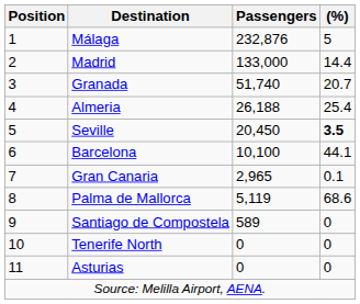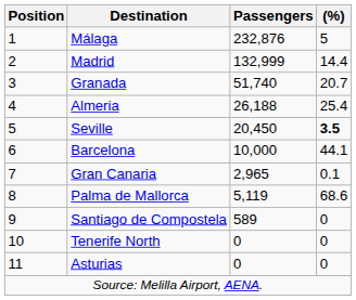Madrid | Passengers: 133,000 -> 132,999
Barcelona | Passengers: 10,100 -> 10,000
